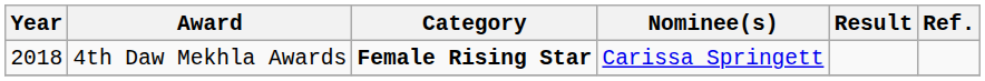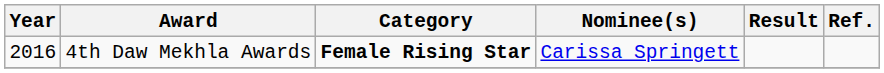4th Daw Mekhla Awards | Year: 2018 -> 2016
